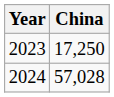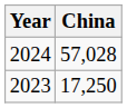rows swapped: 2023 <-> 2024
